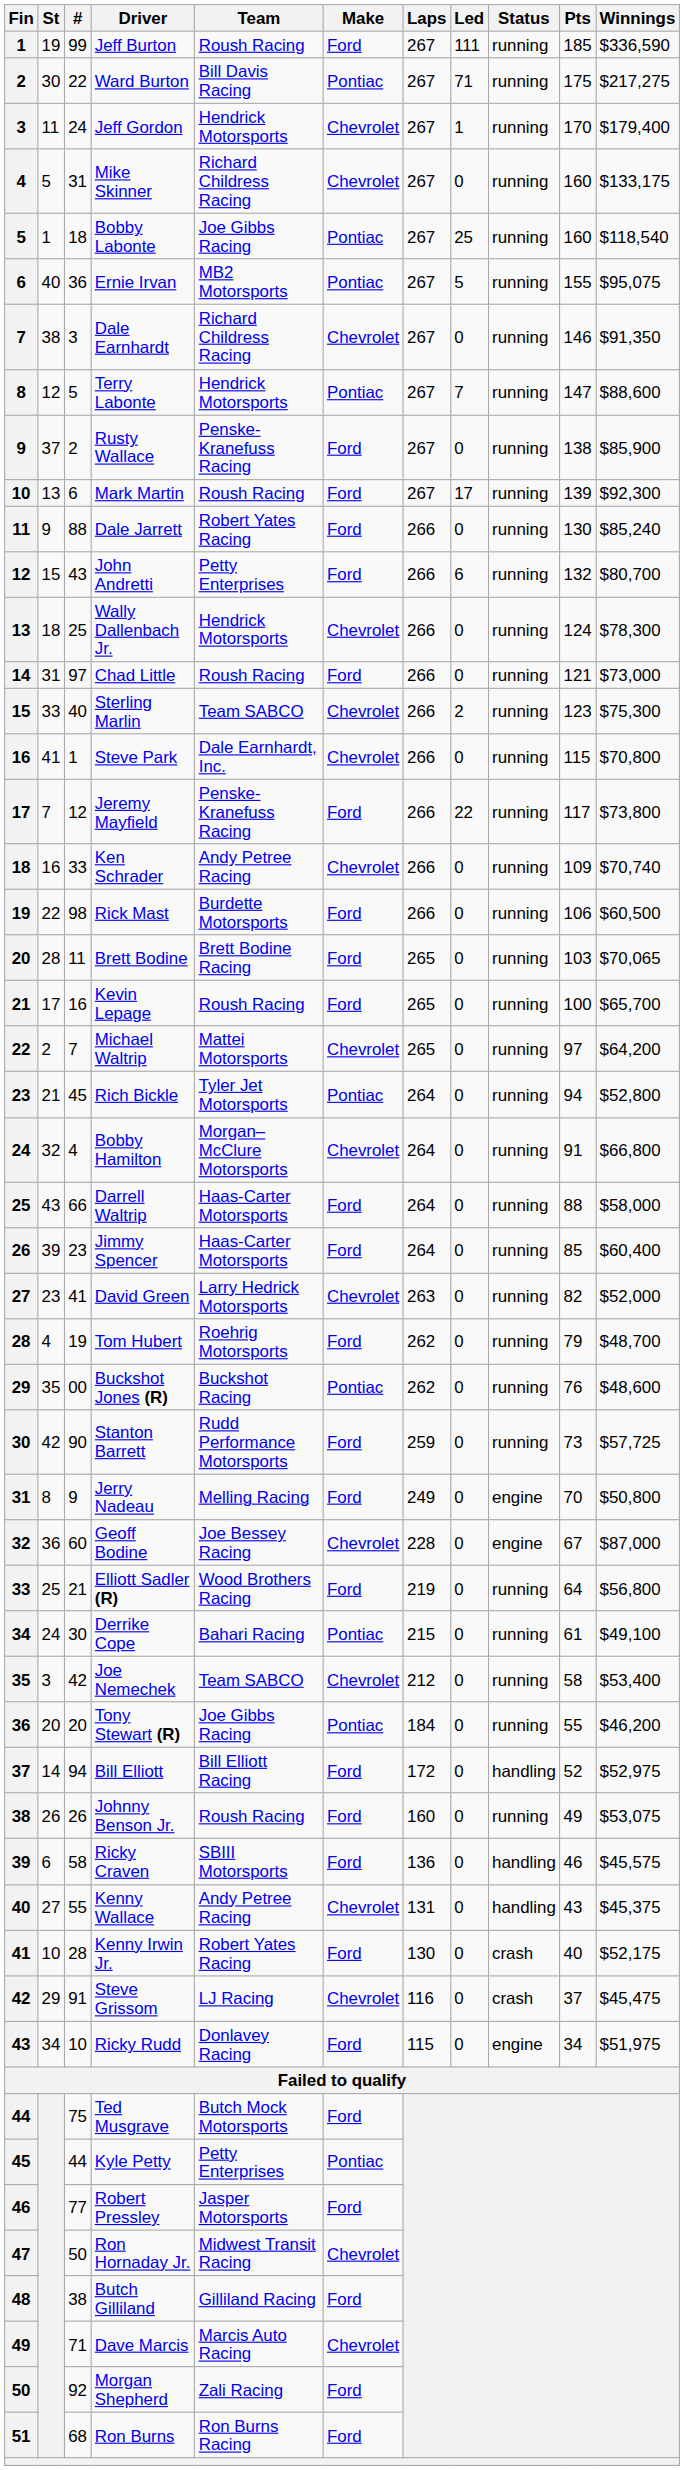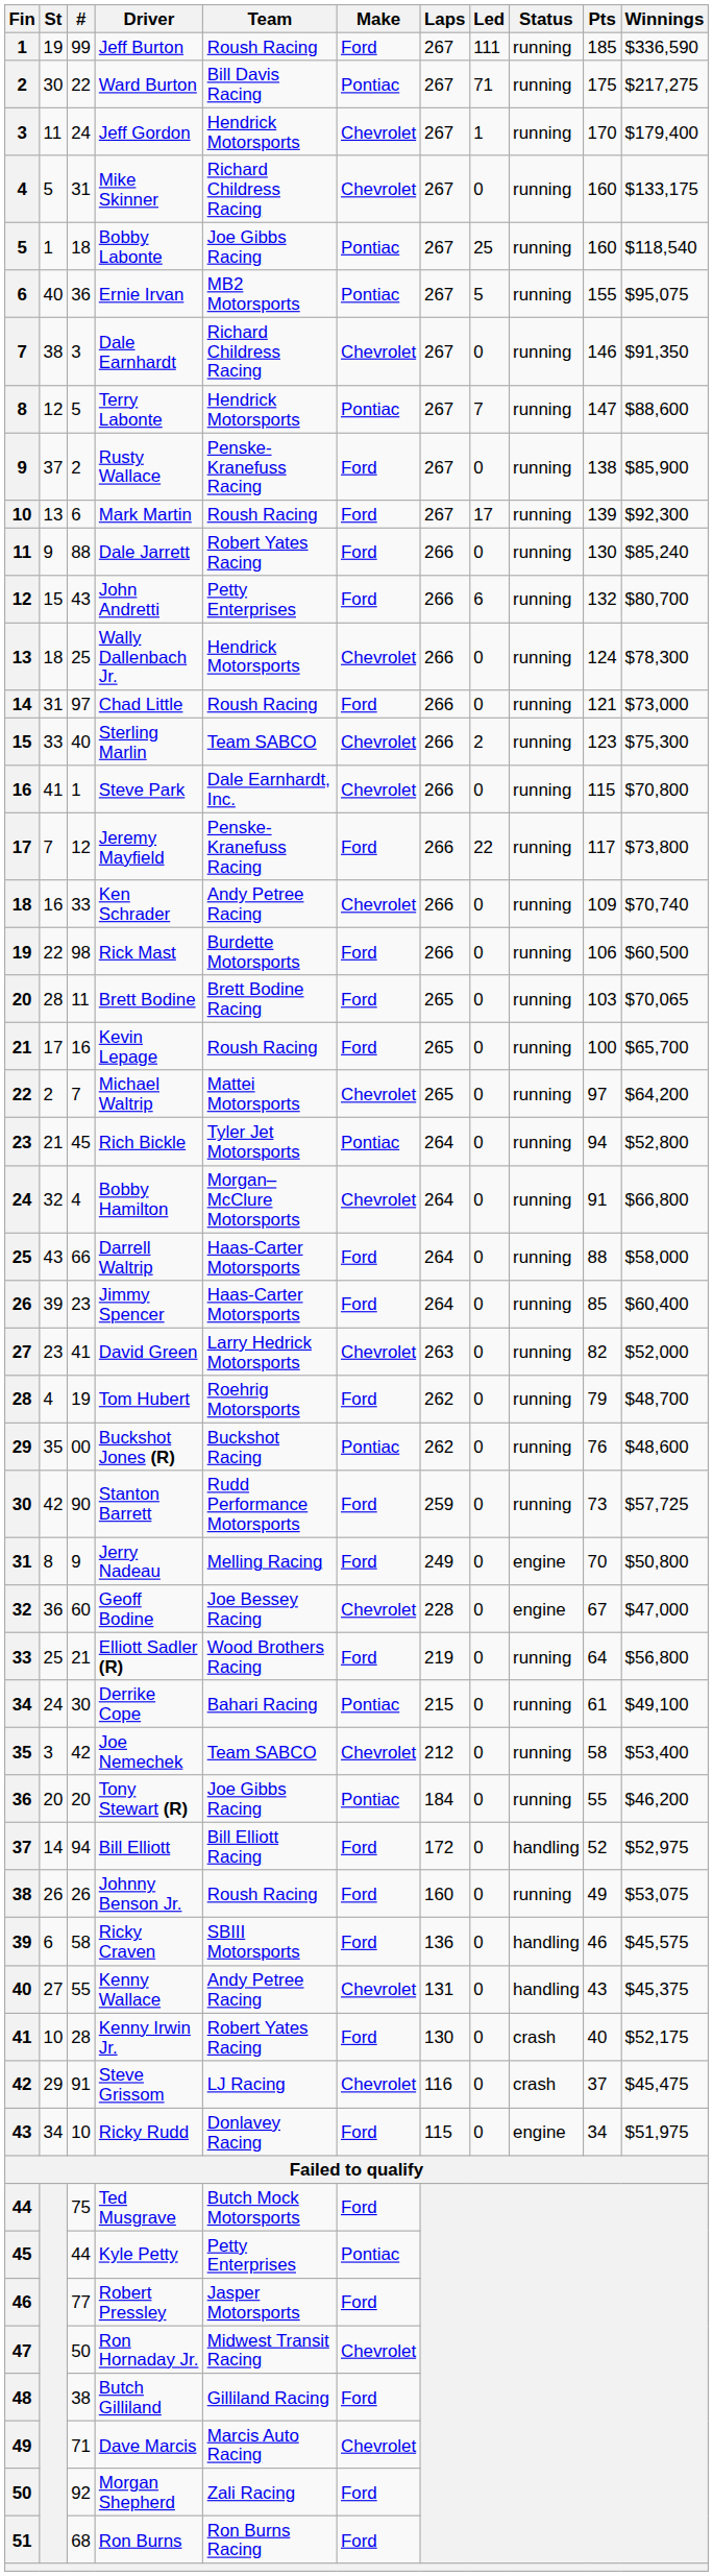Geoff Bodine | Winnings: $87,000 -> $47,000
